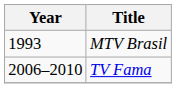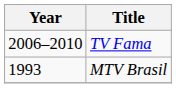rows swapped: MTV Brasil <-> TV Fama
